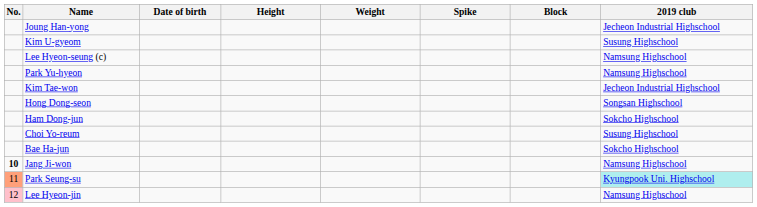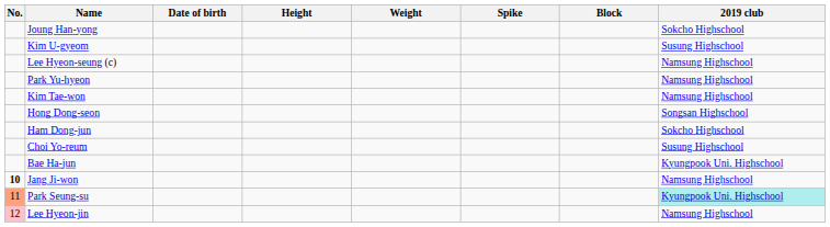Joung Han-yong | 2019 club: Jecheon Industrial Highschool -> Sokcho Highschool
Kim Tae-won | 2019 club: Jecheon Industrial Highschool -> Namsung Highschool
Bae Ha-jun | 2019 club: Sokcho Highschool -> Kyungpook Uni. Highschool
